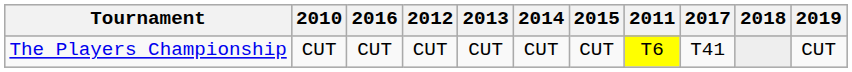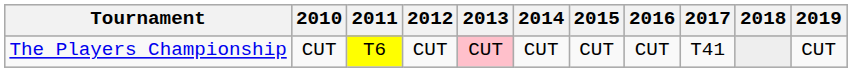columns swapped: 2011 <-> 2016
The Players Championship | 2013: no background -> pink background
